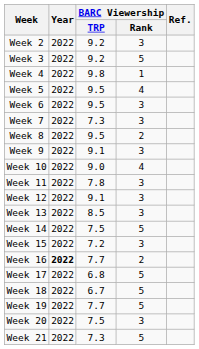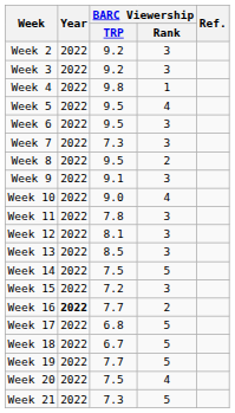Week 3 | BARC Viewership / Rank: 5 -> 3
Week 12 | BARC Viewership / TRP: 9.1 -> 8.1
Week 20 | BARC Viewership / Rank: 3 -> 4
